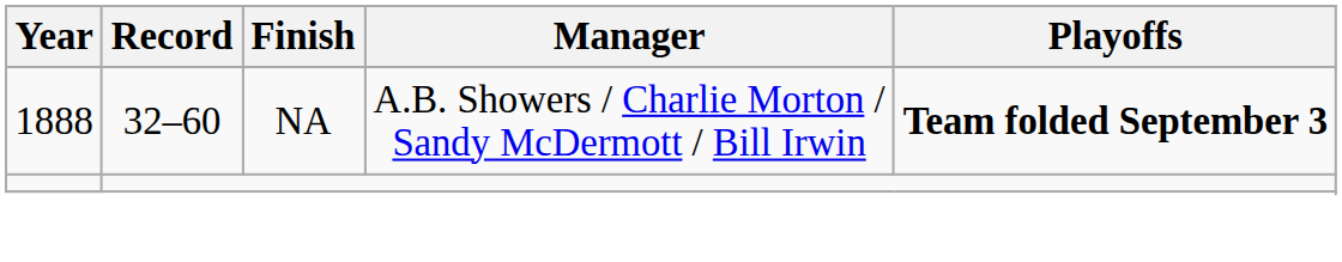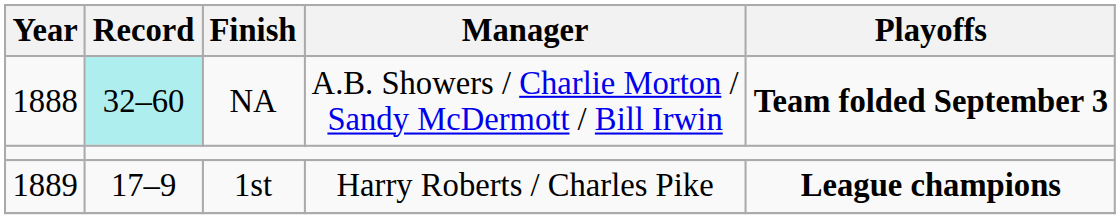NA | Record: no background -> paleturquoise background
+ row: 1889 | 17–9 | 1st | Harry Roberts / Charles Pike | League champions
